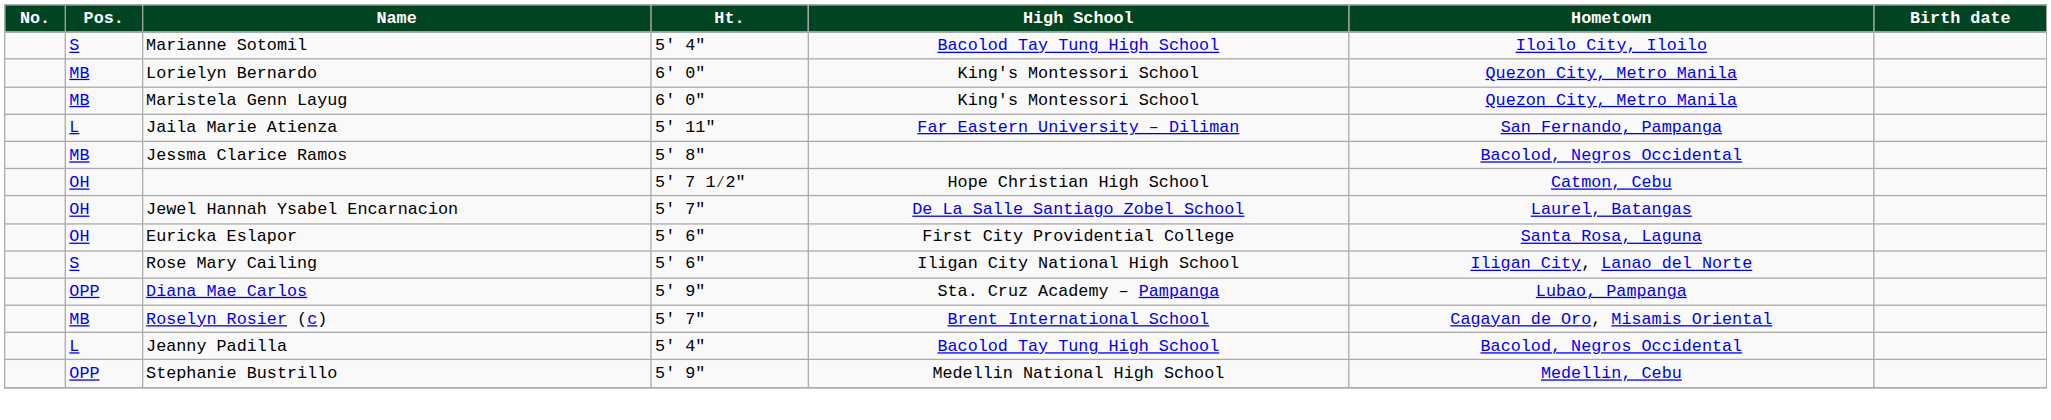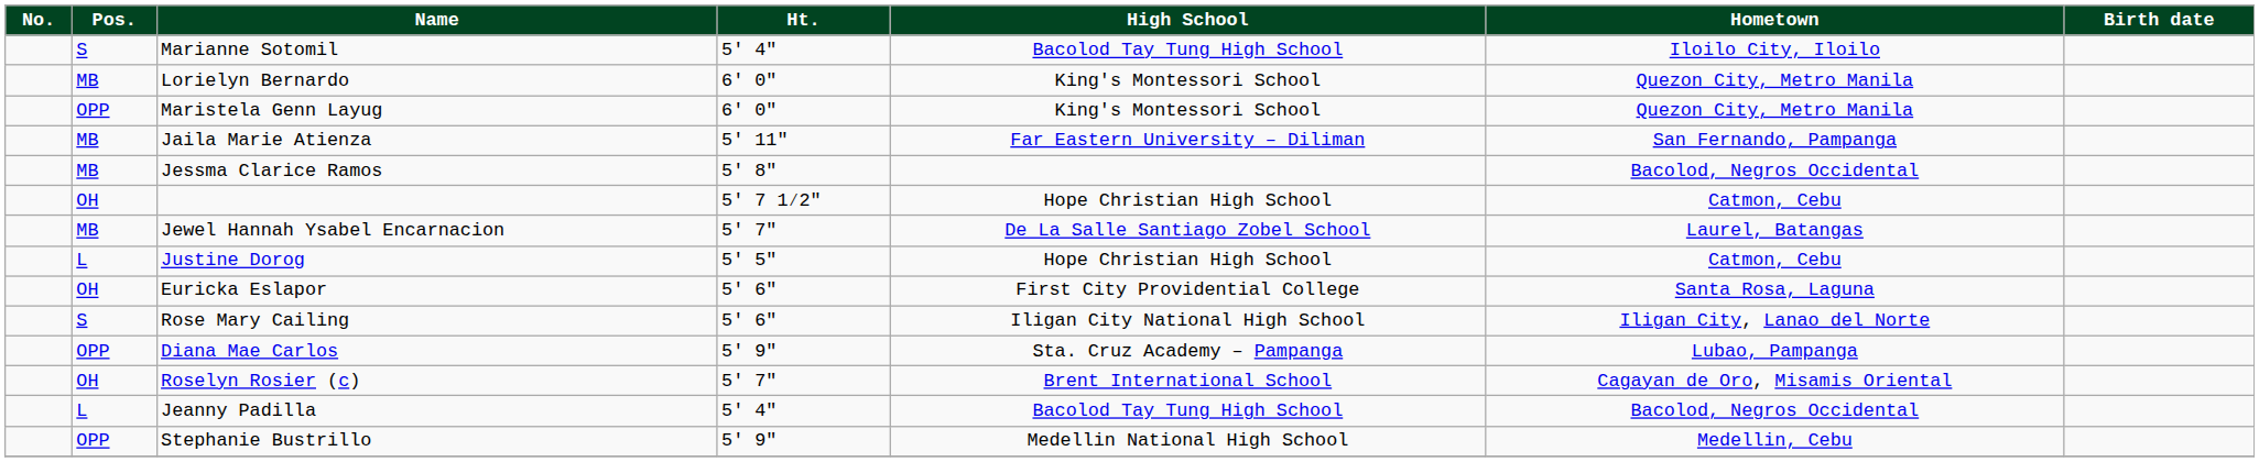Maristela Genn Layug | Pos.: MB -> OPP
Jaila Marie Atienza | Pos.: L -> MB
Jewel Hannah Ysabel Encarnacion | Pos.: OH -> MB
+ row: L | Justine Dorog | 5' 5" | Hope Christian High School | Catmon, Cebu
Roselyn Rosier (c) | Pos.: MB -> OH
